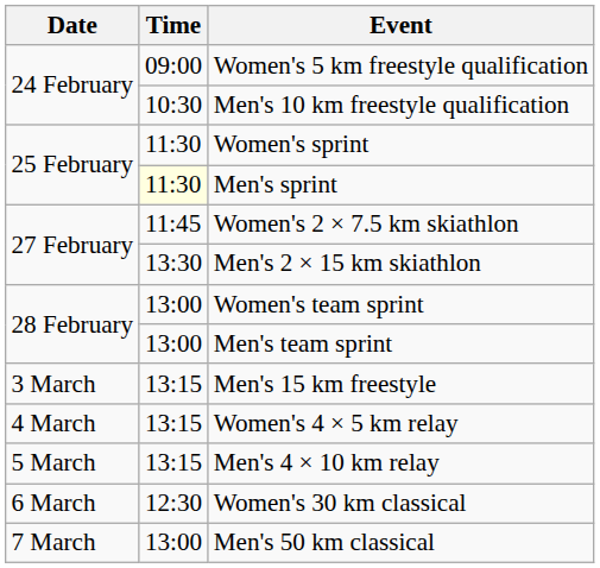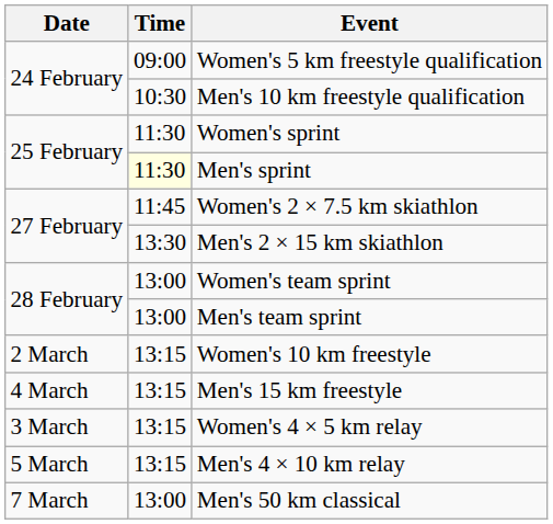+ row: 2 March | 13:15 | Women's 10 km freestyle
Men's 15 km freestyle | Date: 3 March -> 4 March
Women's 4 × 5 km relay | Date: 4 March -> 3 March
- row: 6 March | 12:30 | Women's 30 km classical
